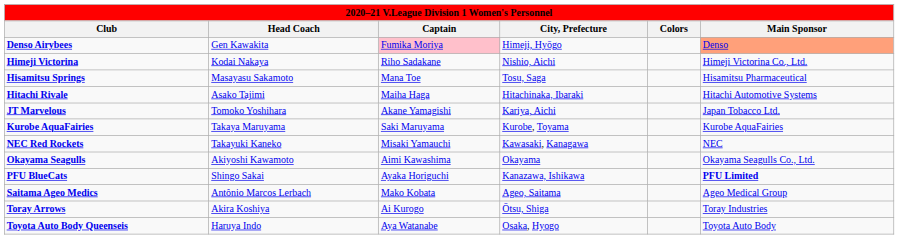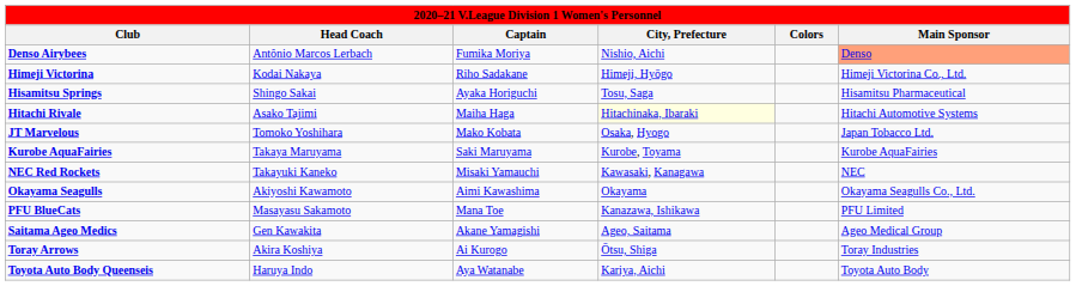Denso Airybees | Head Coach: Gen Kawakita -> Antônio Marcos Lerbach
Denso Airybees | Captain: pink background -> no background
Denso Airybees | City, Prefecture: Himeji, Hyōgo -> Nishio, Aichi
Himeji Victorina | City, Prefecture: Nishio, Aichi -> Himeji, Hyōgo
Hisamitsu Springs | Head Coach: Masayasu Sakamoto -> Shingo Sakai
Hisamitsu Springs | Captain: Mana Toe -> Ayaka Horiguchi
Hitachi Rivale | City, Prefecture: no background -> lightyellow background
JT Marvelous | Captain: Akane Yamagishi -> Mako Kobata
JT Marvelous | City, Prefecture: Kariya, Aichi -> Osaka, Hyogo
PFU BlueCats | Head Coach: Shingo Sakai -> Masayasu Sakamoto
PFU BlueCats | Captain: Ayaka Horiguchi -> Mana Toe
PFU BlueCats | Main Sponsor: bold -> normal
Saitama Ageo Medics | Head Coach: Antônio Marcos Lerbach -> Gen Kawakita
Saitama Ageo Medics | Captain: Mako Kobata -> Akane Yamagishi
Toyota Auto Body Queenseis | City, Prefecture: Osaka, Hyogo -> Kariya, Aichi
